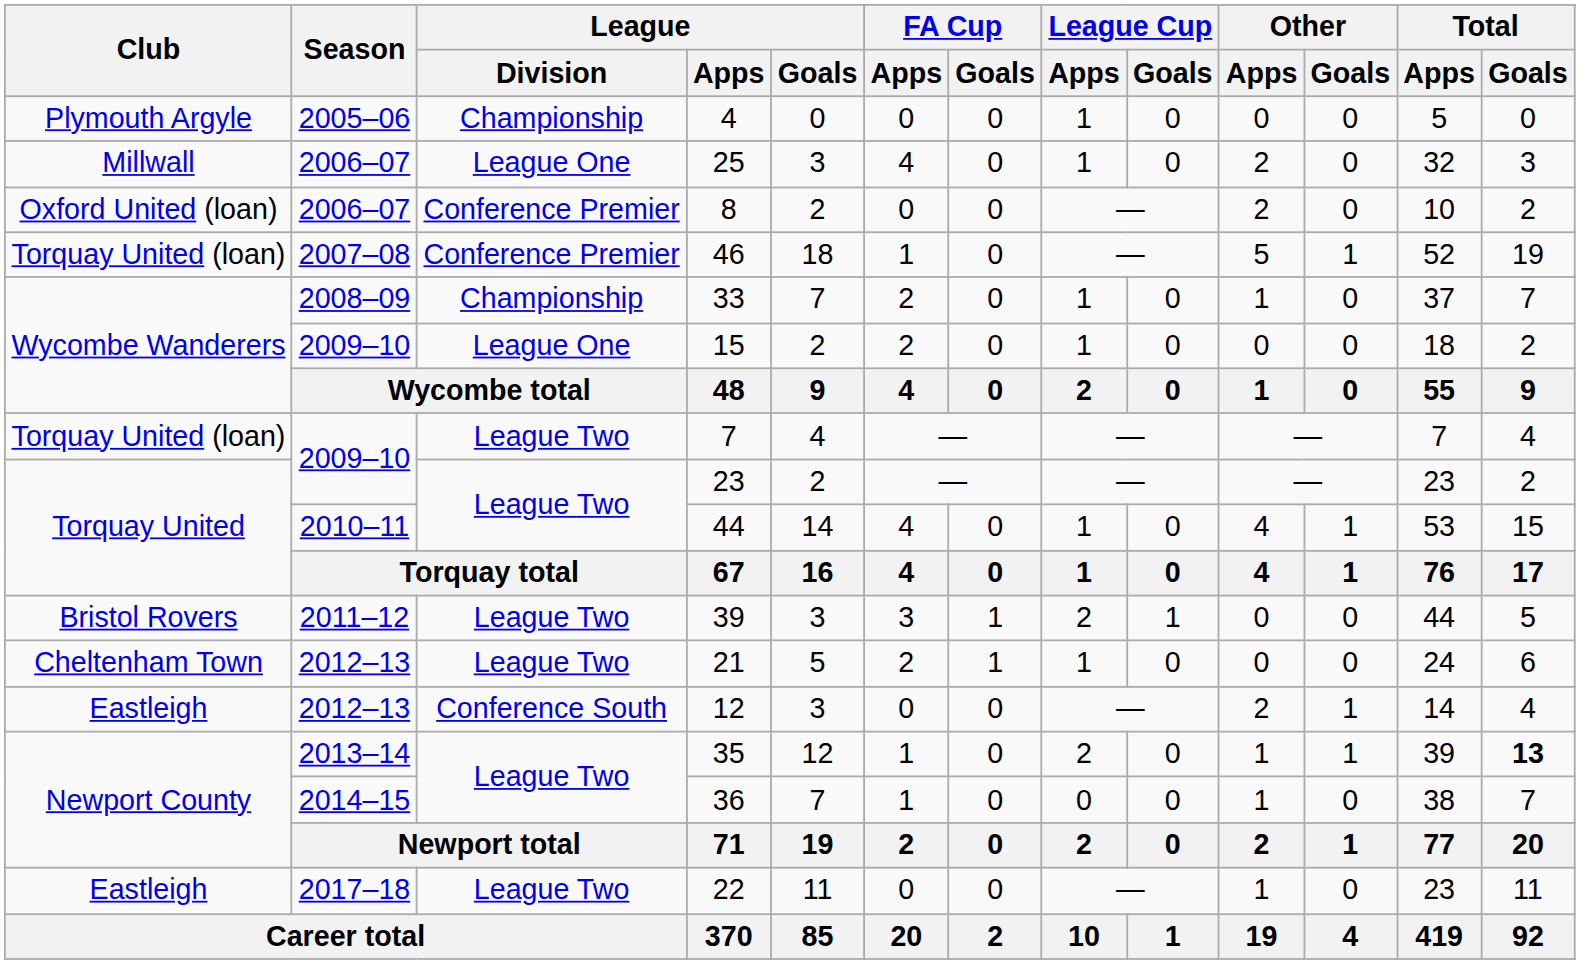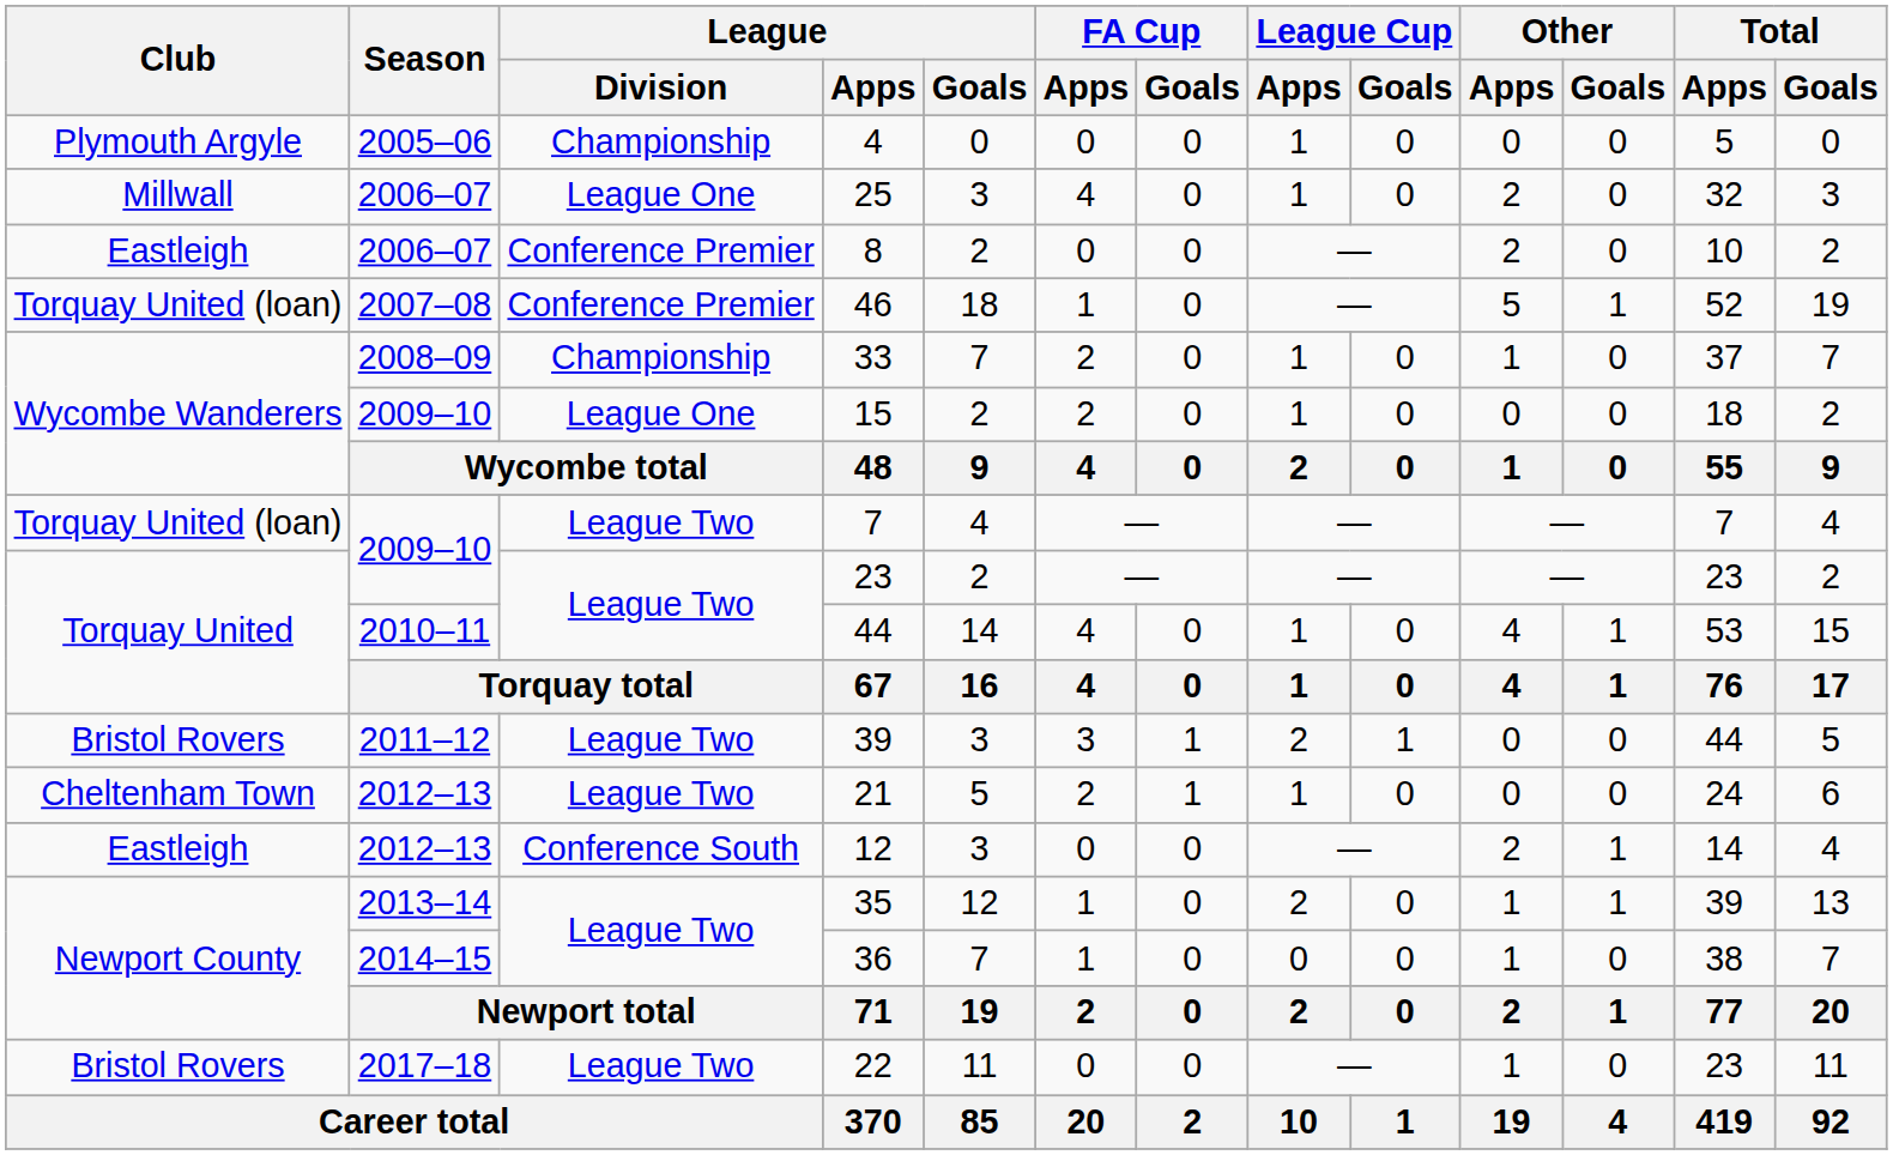8 | Club: Oxford United (loan) -> Eastleigh
35 | Total / Goals: bold -> normal
22 | Club: Eastleigh -> Bristol Rovers
